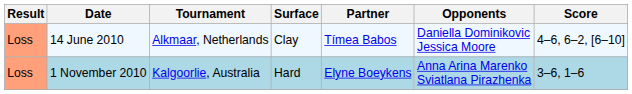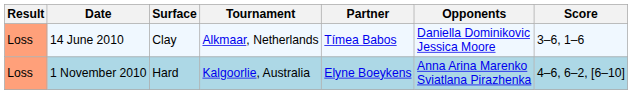columns swapped: Tournament <-> Surface
14 June 2010 | Score: 4–6, 6–2, [6–10] -> 3–6, 1–6
1 November 2010 | Score: 3–6, 1–6 -> 4–6, 6–2, [6–10]
